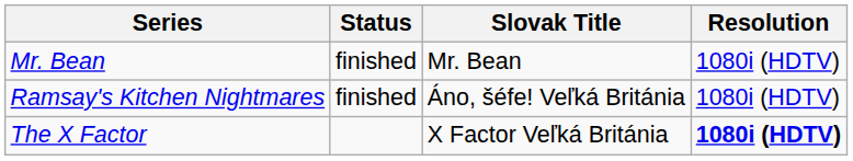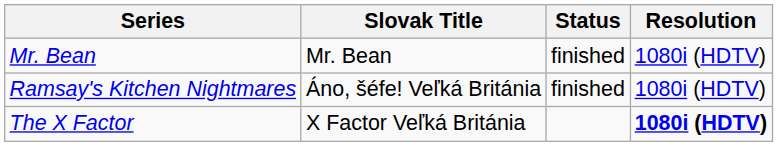columns swapped: Slovak Title <-> Status
